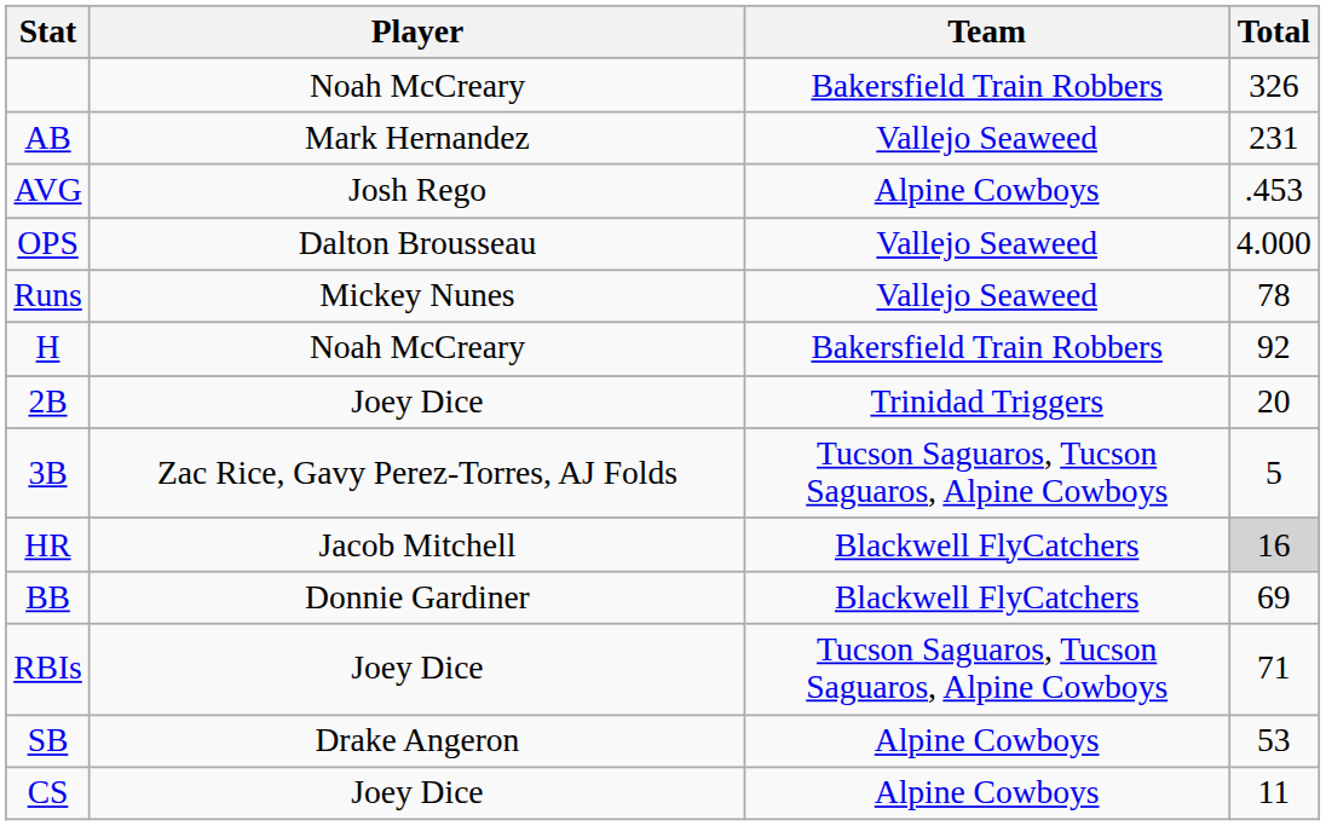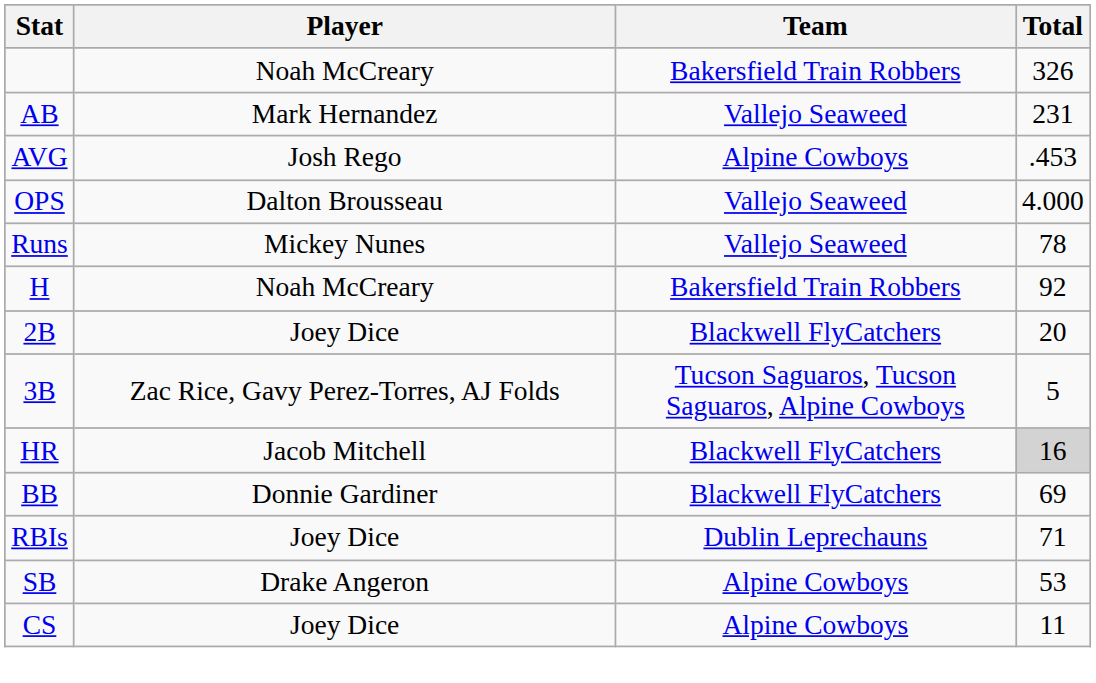2B | Team: Trinidad Triggers -> Blackwell FlyCatchers
RBIs | Team: Tucson Saguaros, Tucson Saguaros, Alpine Cowboys -> Dublin Leprechauns
